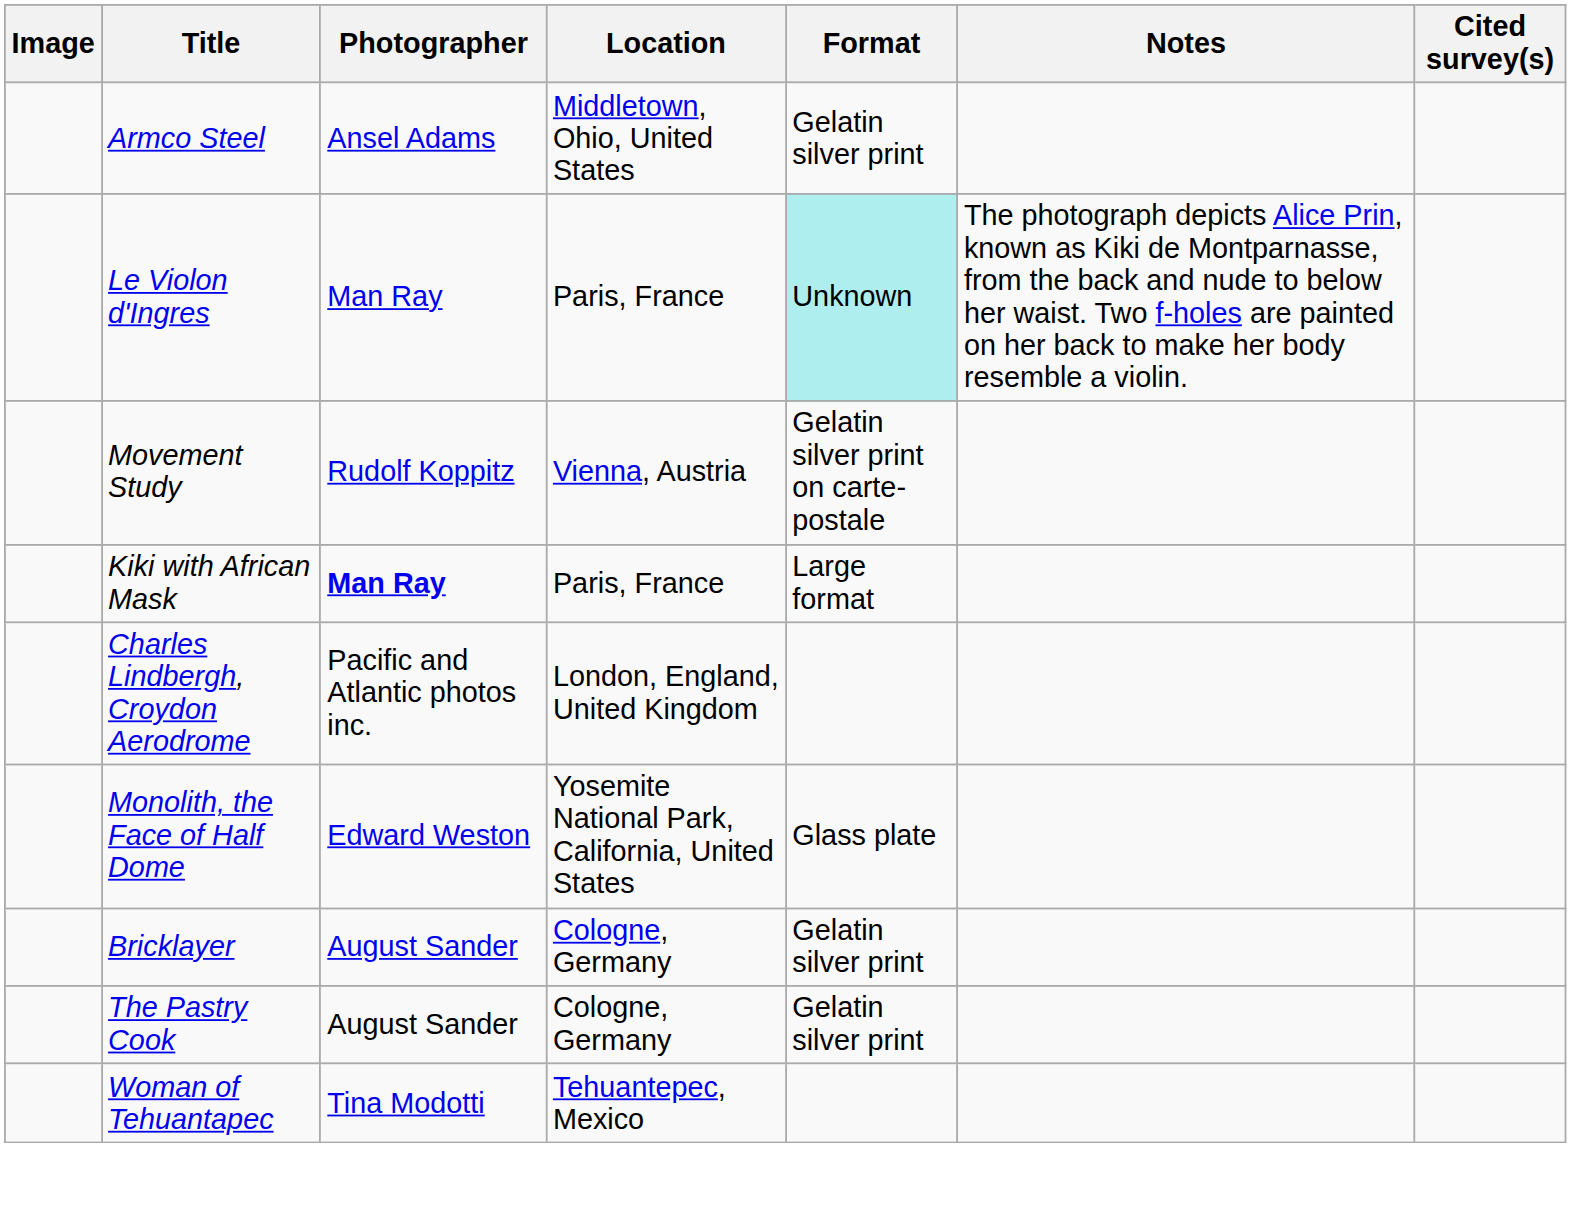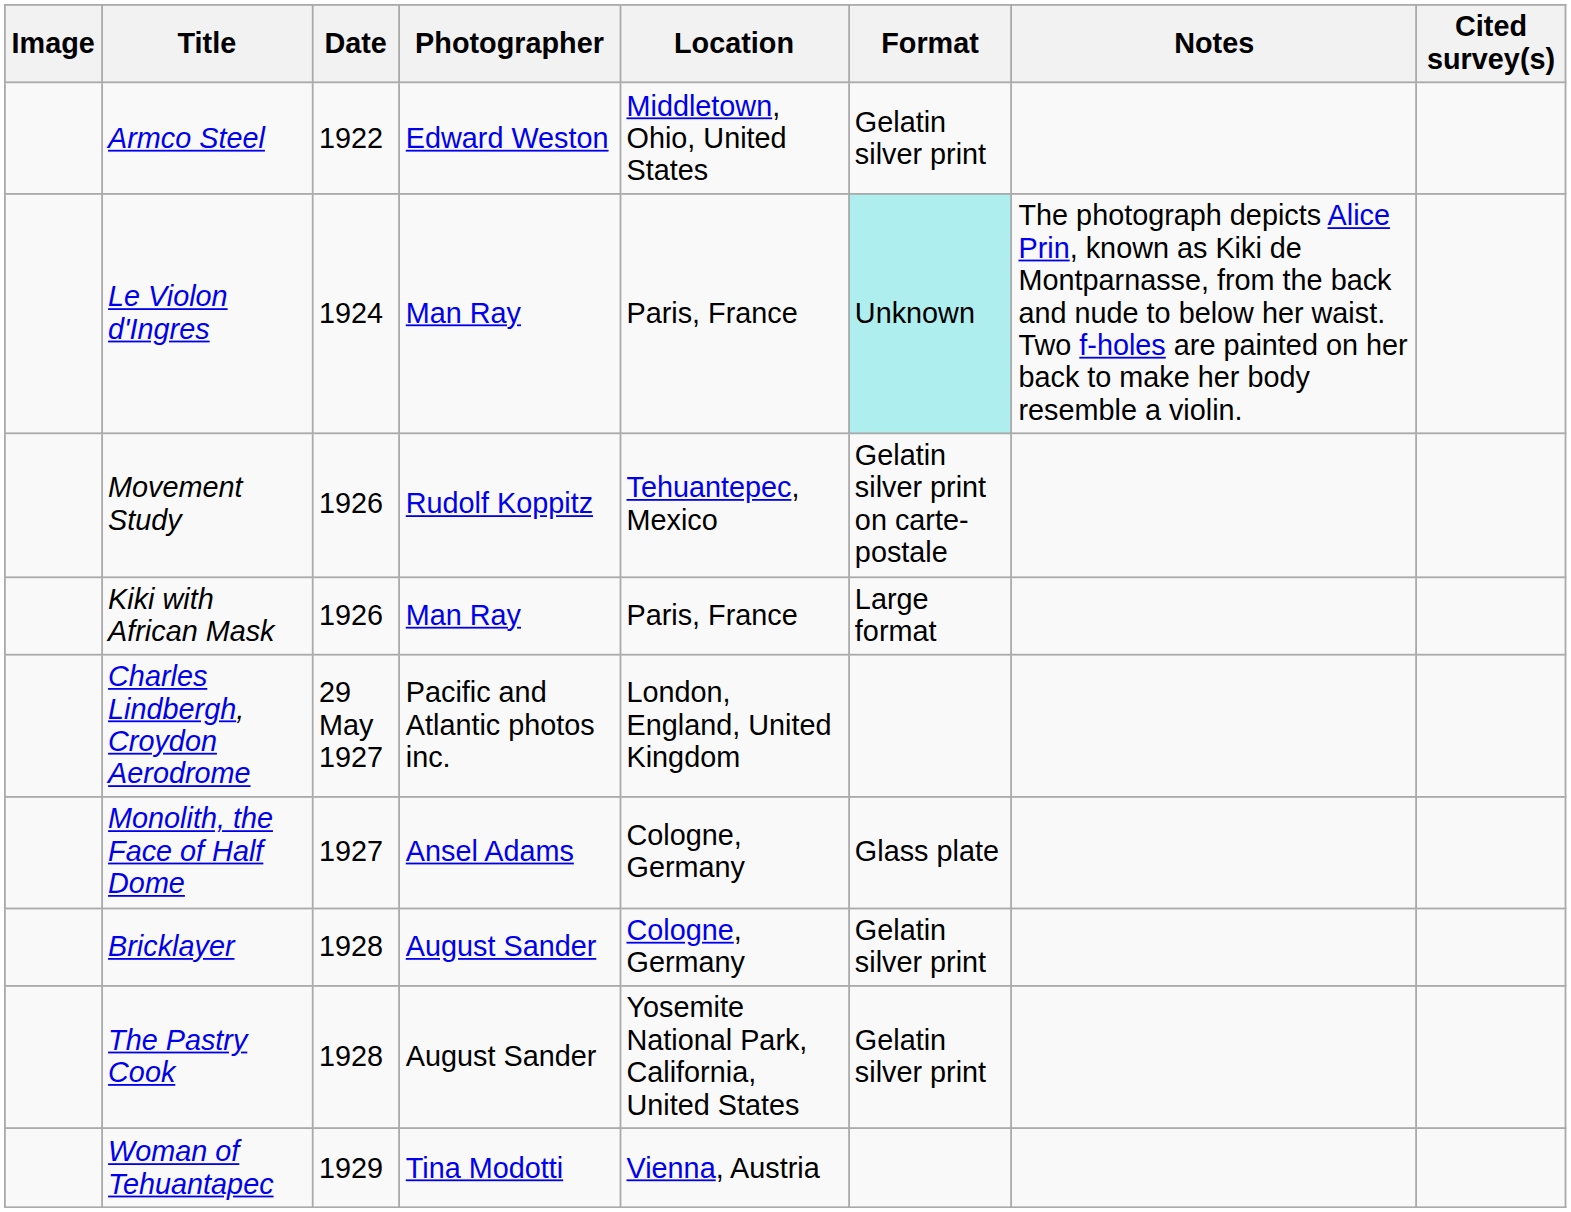+ column: Date | 1922 | 1924 | 1926 | 1926 | 29 May 1927 | 1927 | 1928 | 1928 | 1929
Armco Steel | Photographer: Ansel Adams -> Edward Weston
Movement Study | Location: Vienna, Austria -> Tehuantepec, Mexico
Kiki with African Mask | Photographer: bold -> normal
Monolith, the Face of Half Dome | Photographer: Edward Weston -> Ansel Adams
Monolith, the Face of Half Dome | Location: Yosemite National Park, California, United States -> Cologne, Germany
The Pastry Cook | Location: Cologne, Germany -> Yosemite National Park, California, United States
Woman of Tehuantapec | Location: Tehuantepec, Mexico -> Vienna, Austria
